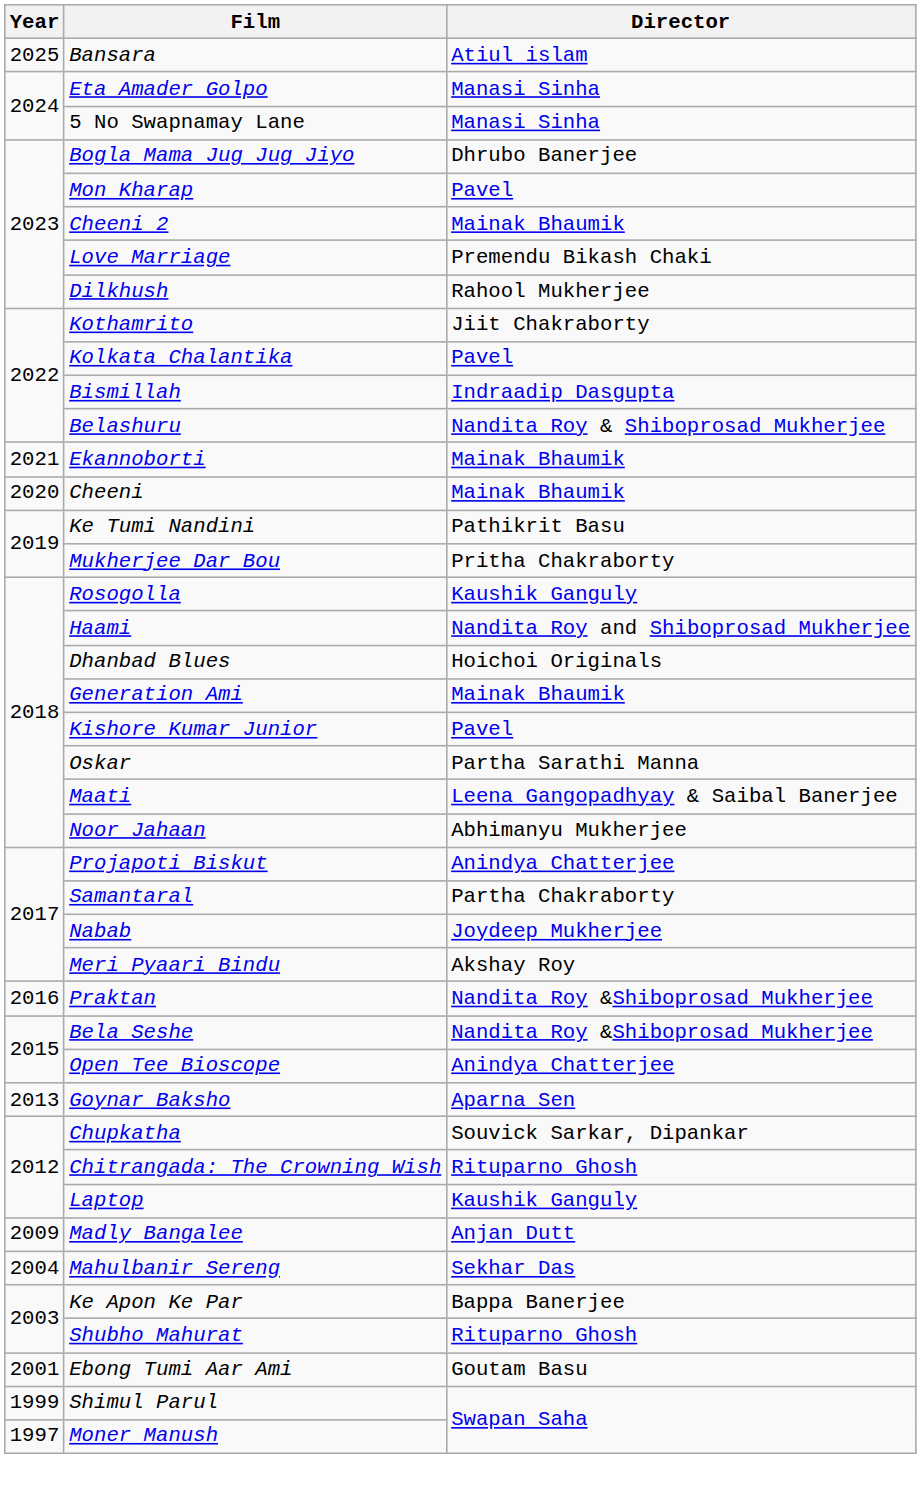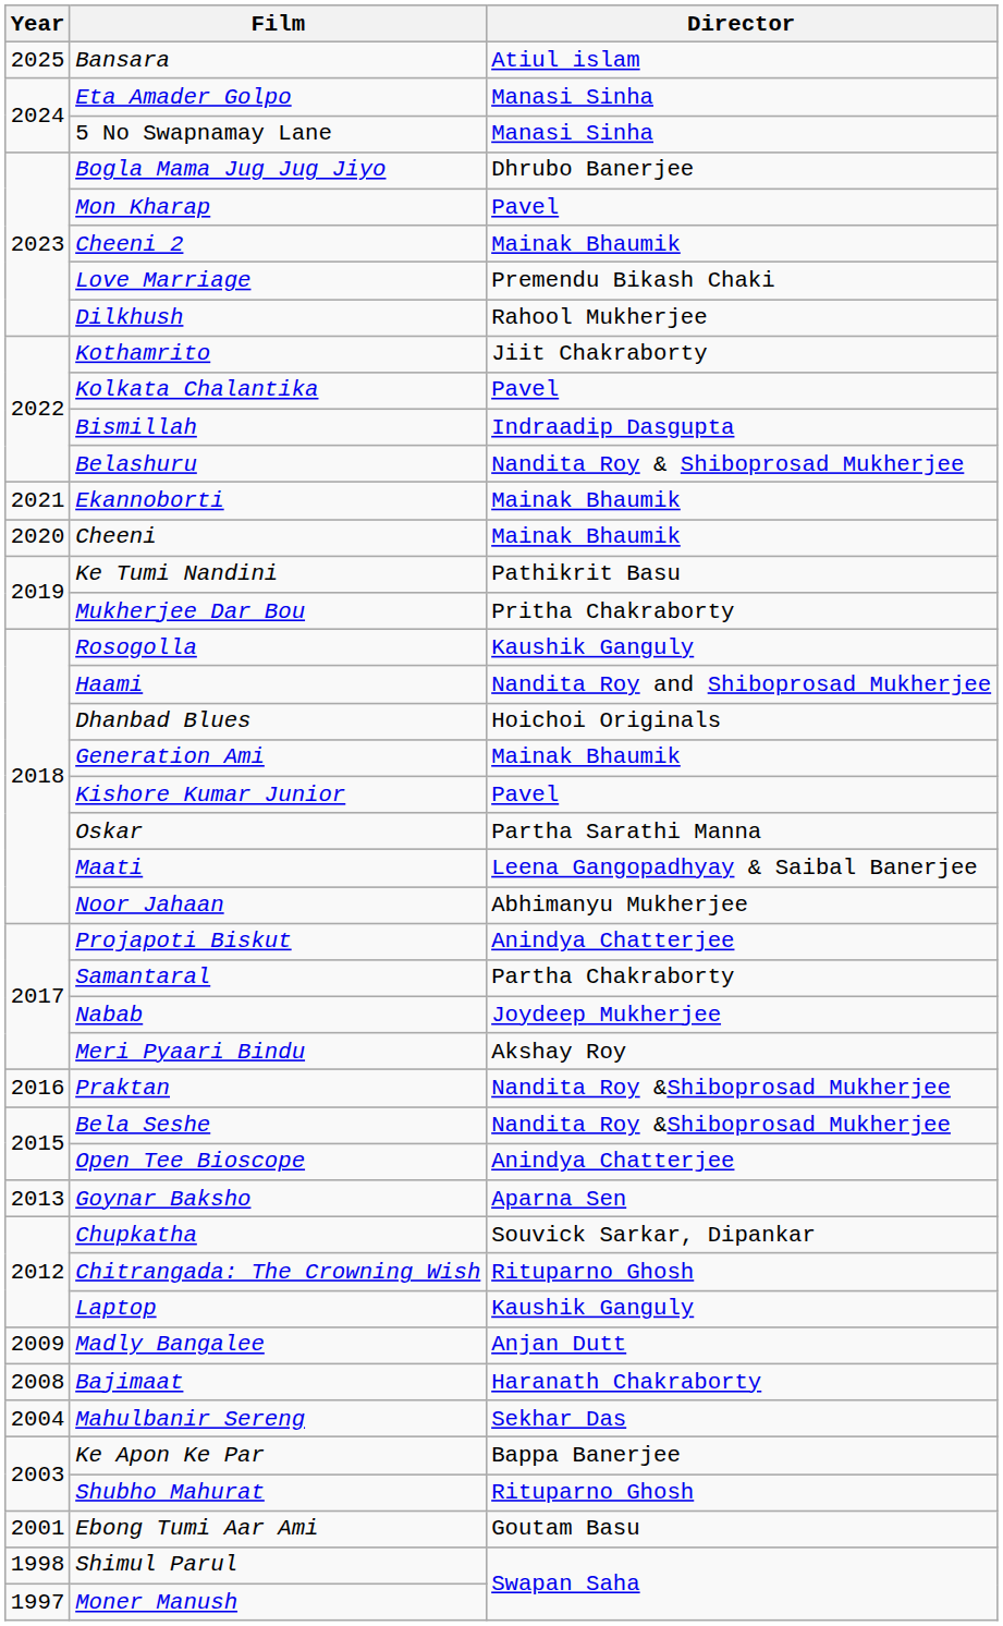+ row: 2008 | Bajimaat | Haranath Chakraborty
Shimul Parul | Year: 1999 -> 1998
